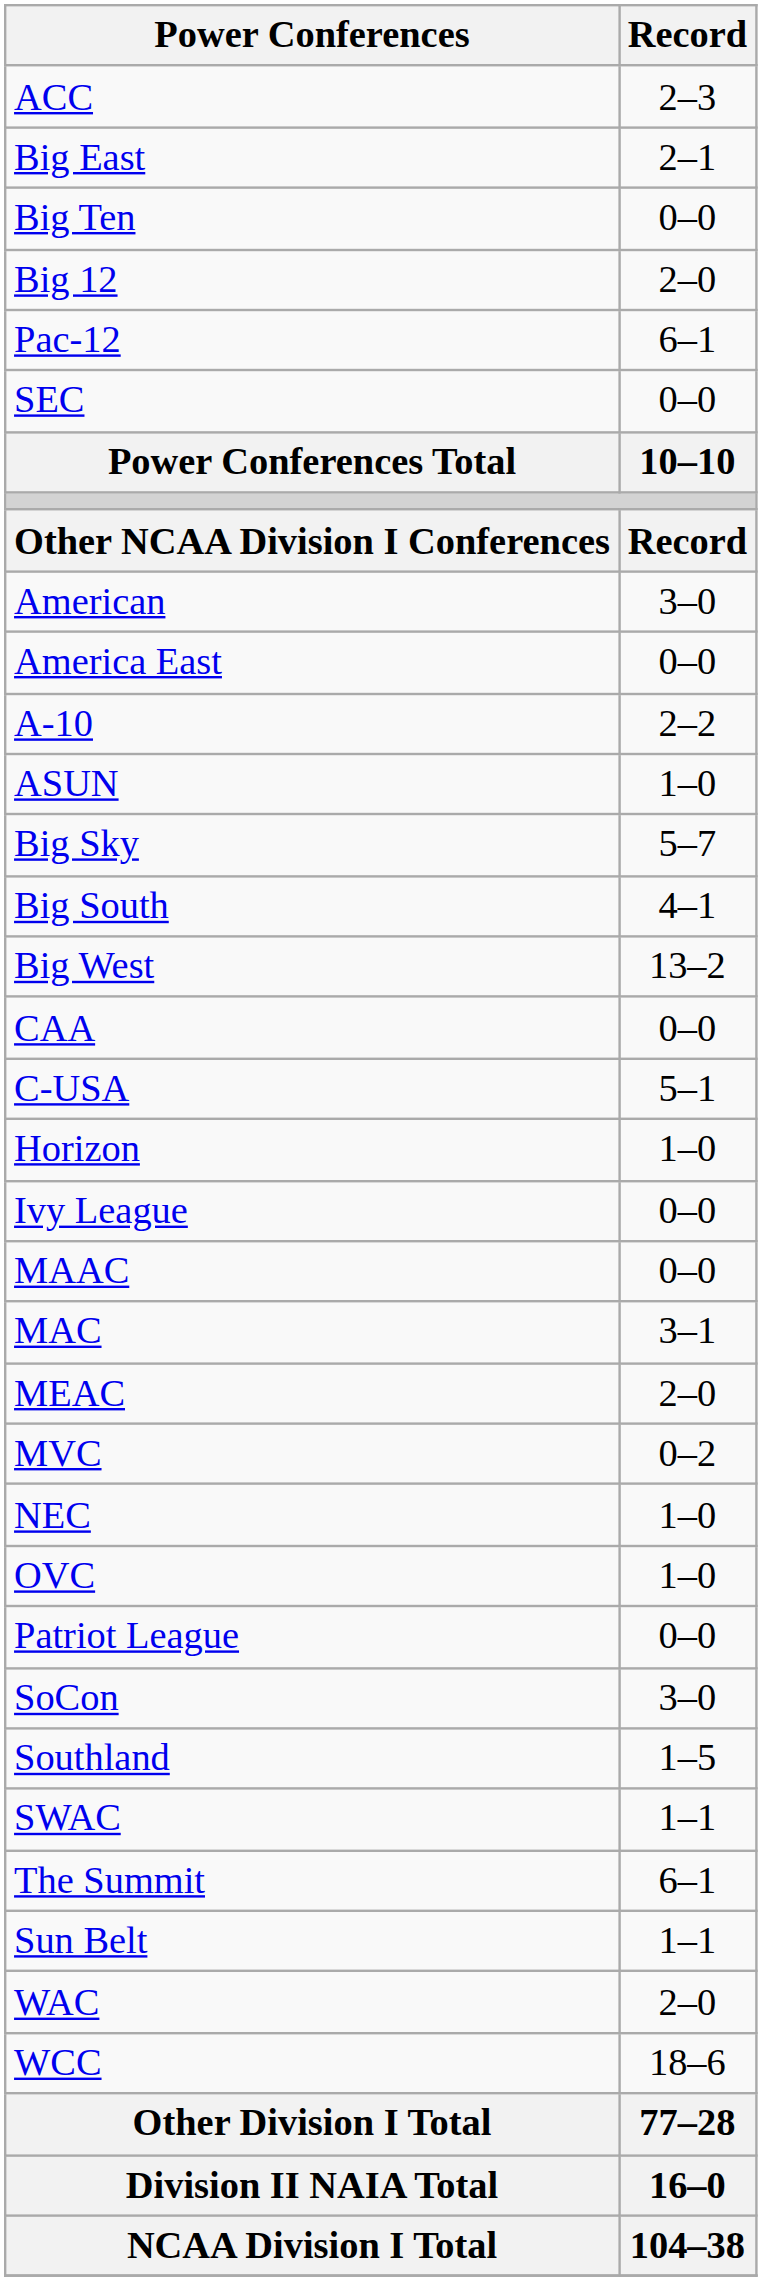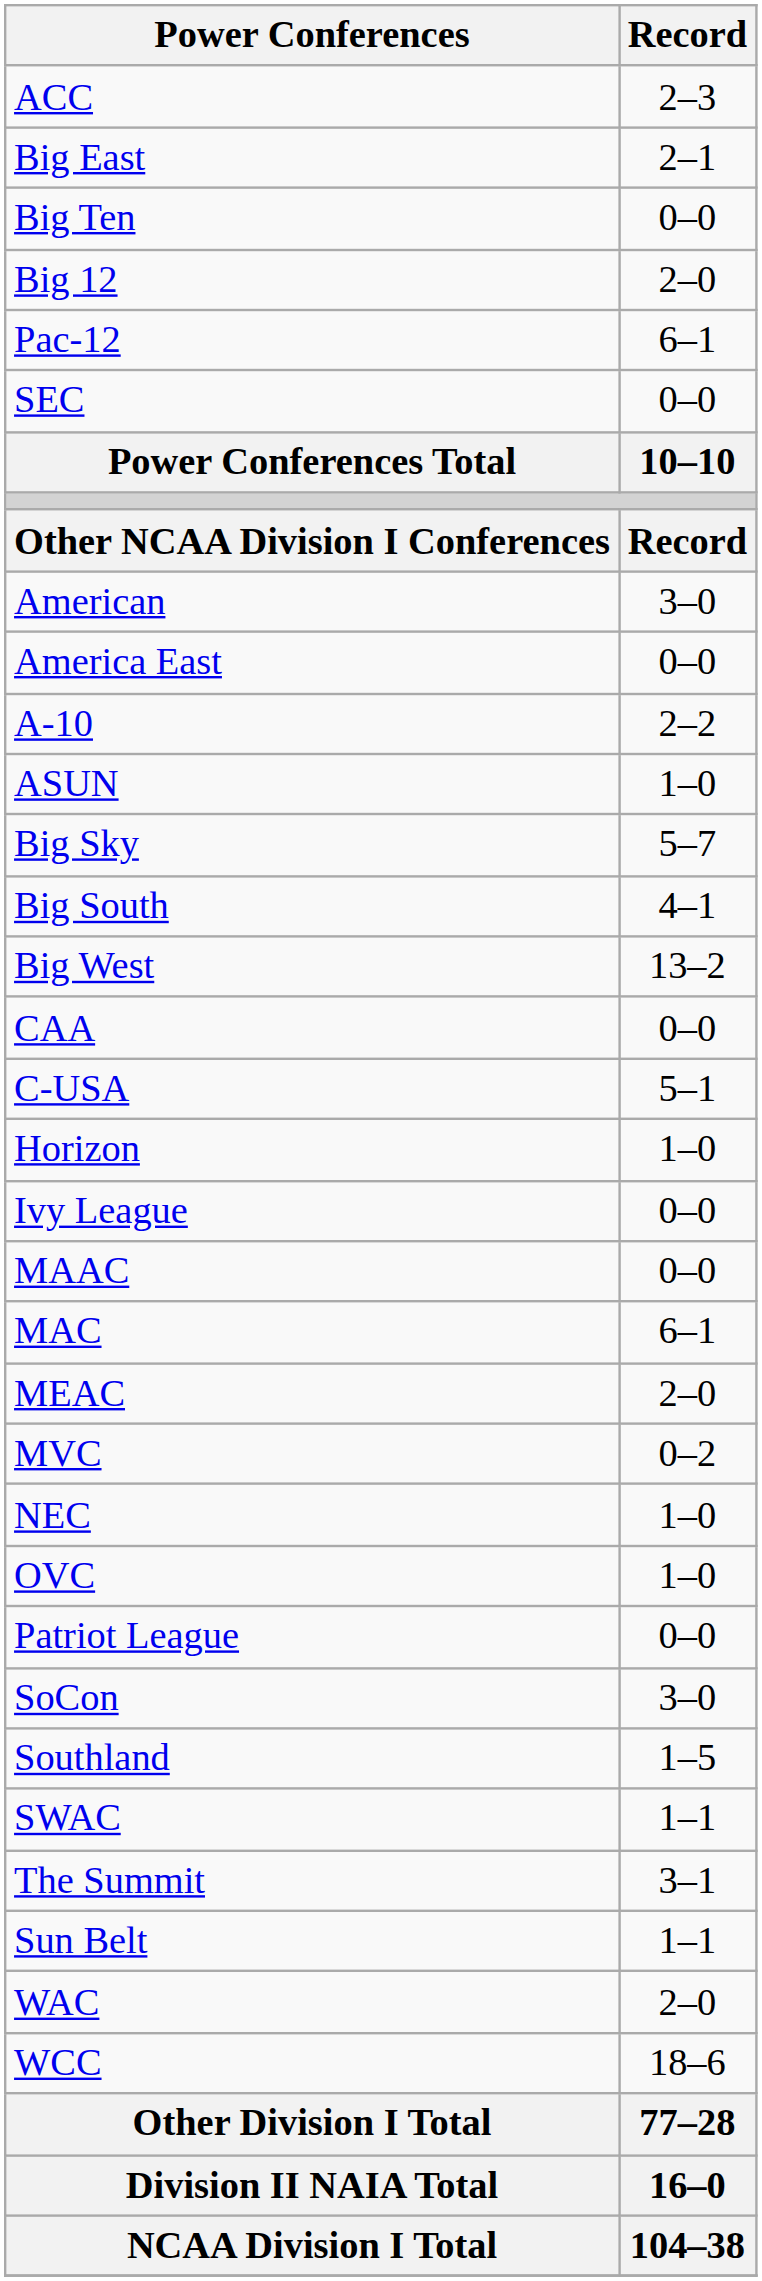MAC | Record: 3–1 -> 6–1
The Summit | Record: 6–1 -> 3–1
